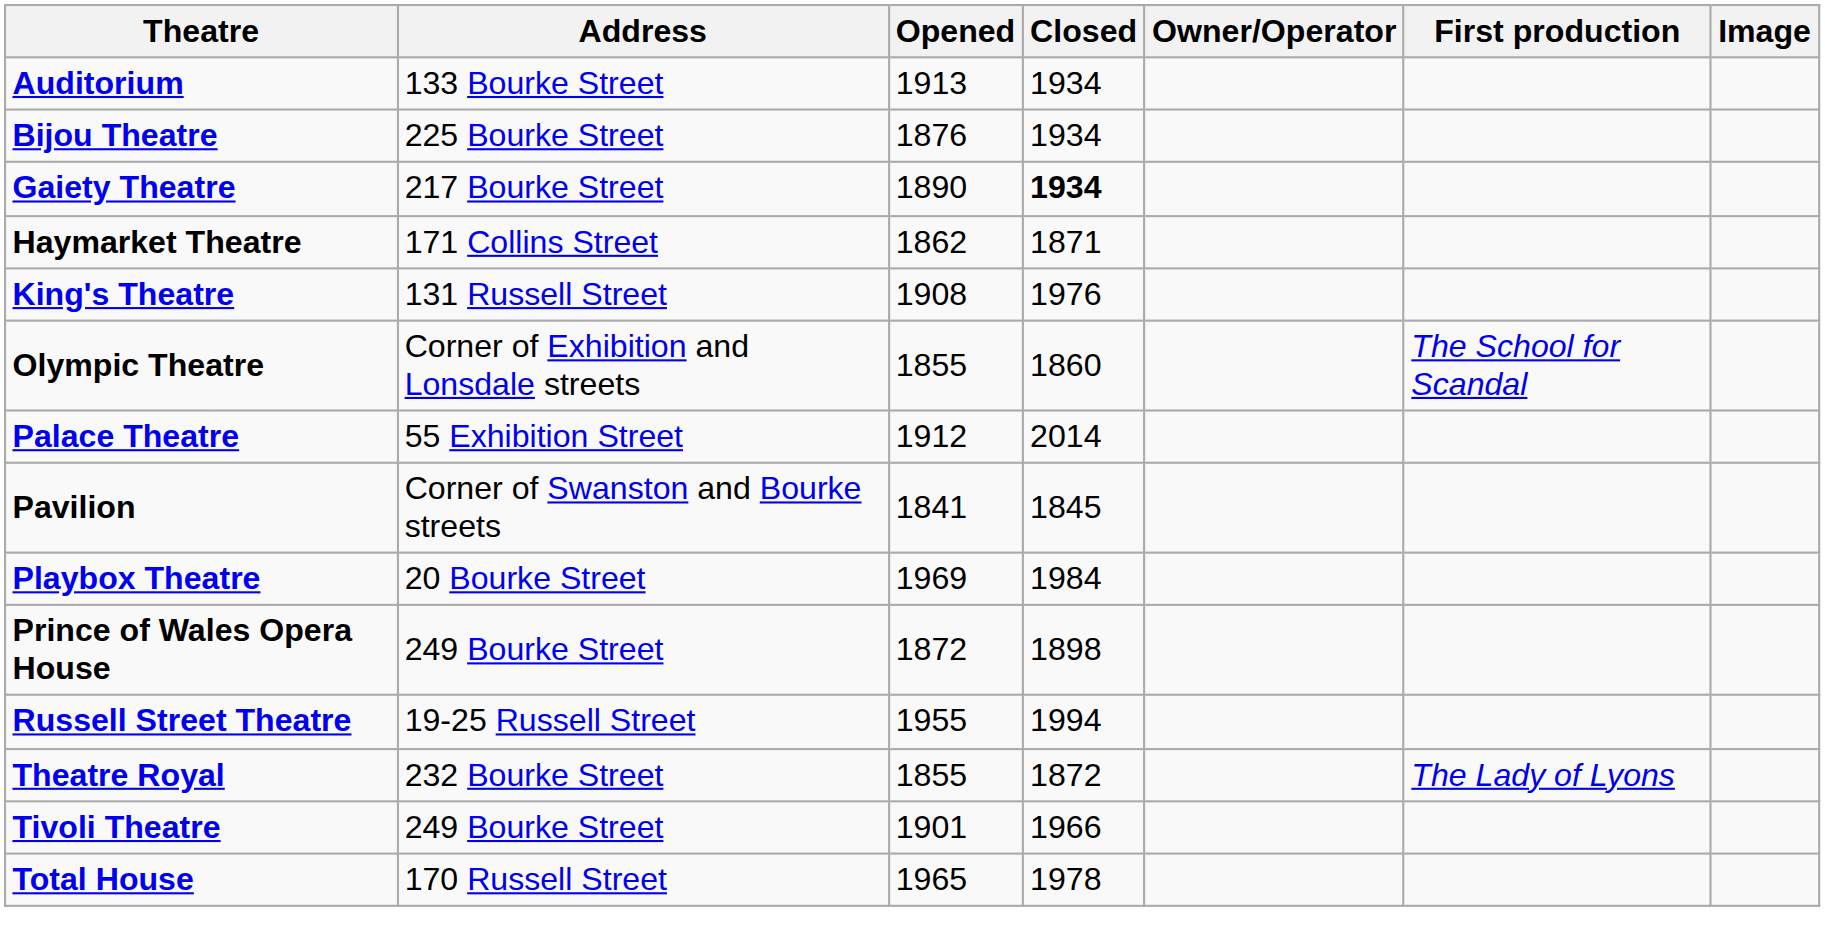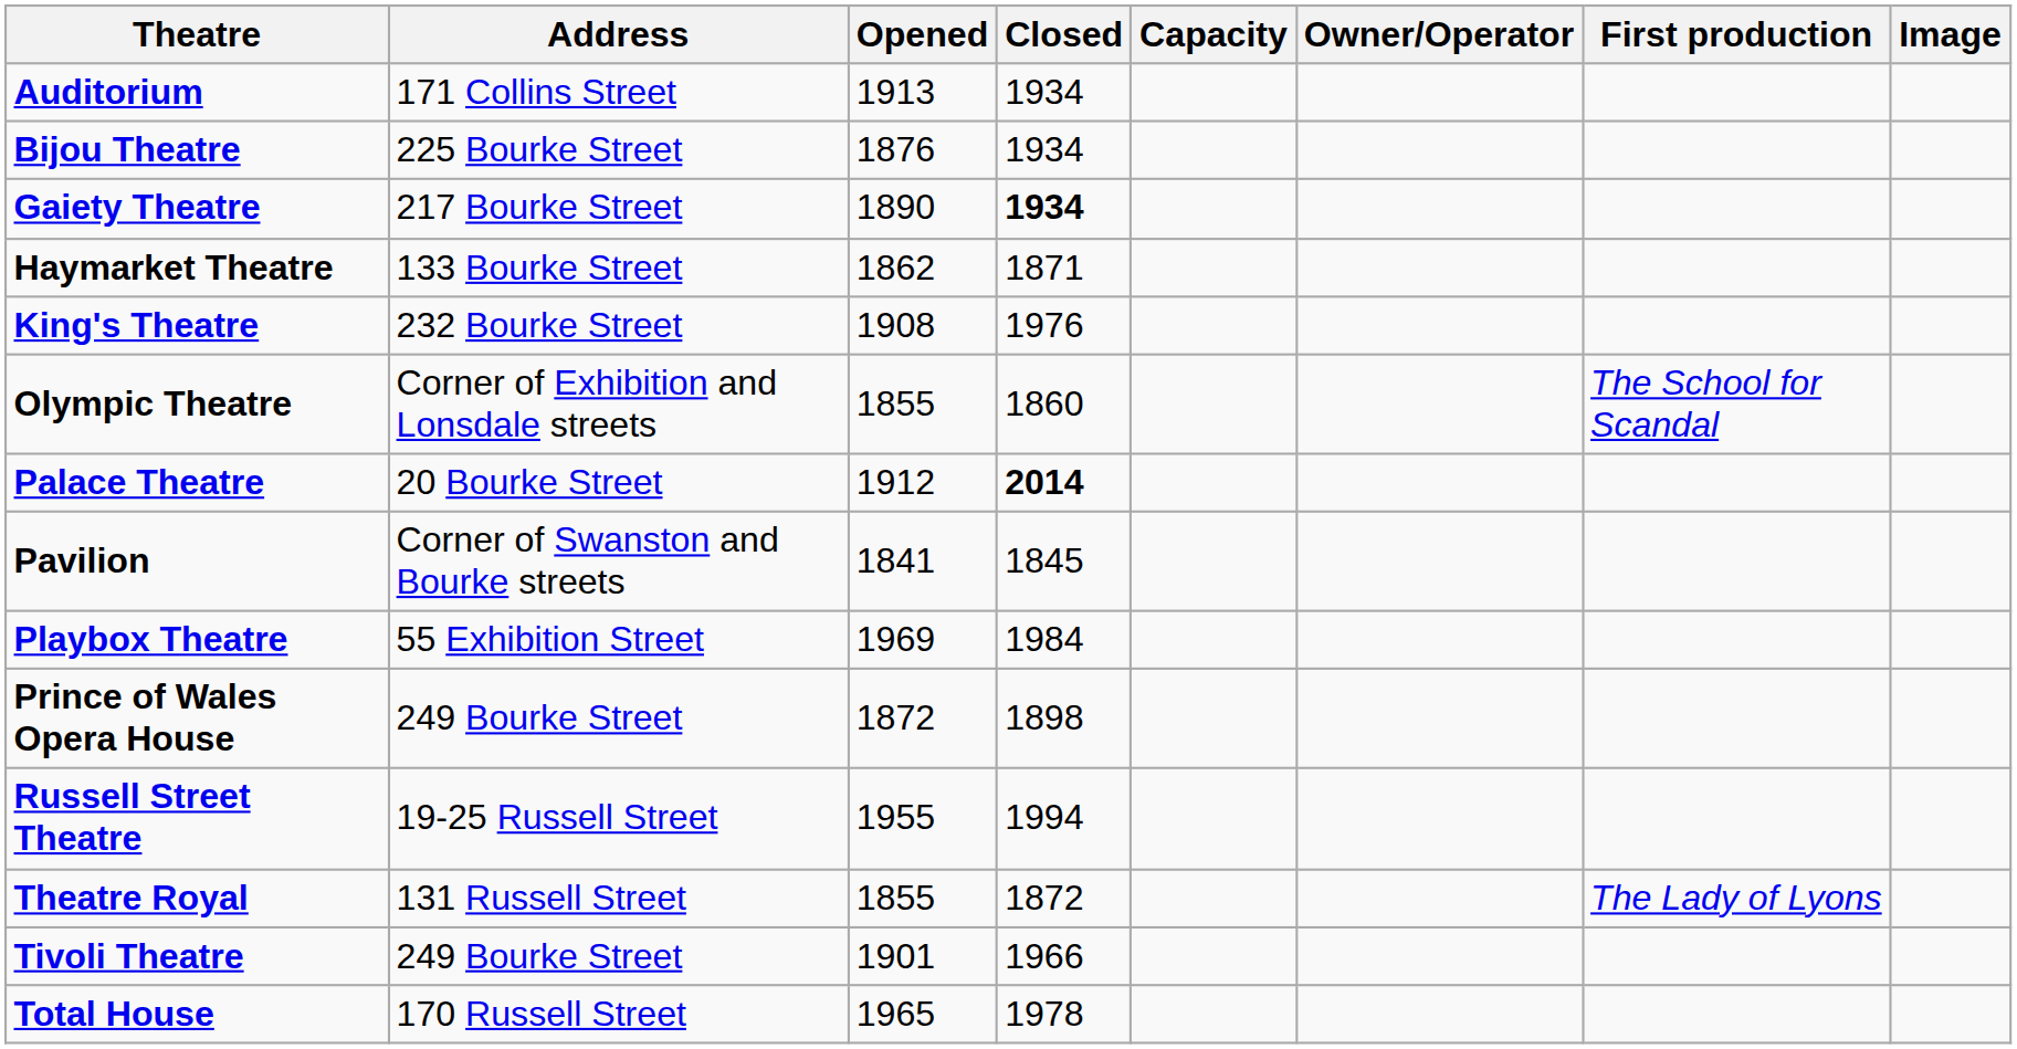+ column: Capacity
Auditorium | Address: 133 Bourke Street -> 171 Collins Street
Haymarket Theatre | Address: 171 Collins Street -> 133 Bourke Street
King's Theatre | Address: 131 Russell Street -> 232 Bourke Street
Palace Theatre | Address: 55 Exhibition Street -> 20 Bourke Street
Palace Theatre | Closed: normal -> bold
Playbox Theatre | Address: 20 Bourke Street -> 55 Exhibition Street
Theatre Royal | Address: 232 Bourke Street -> 131 Russell Street
